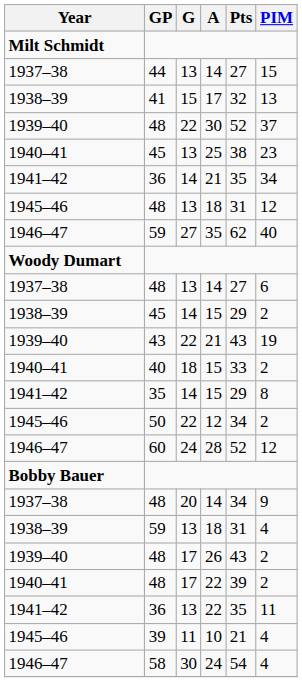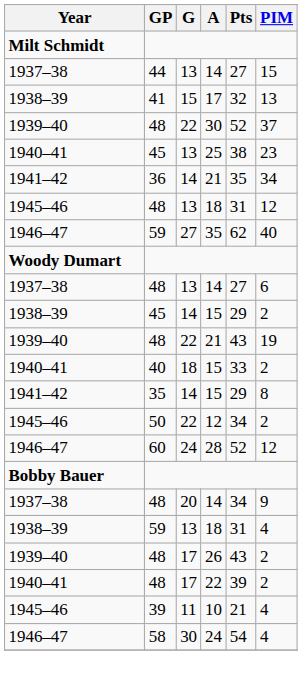1939–40 / 21 | GP: 43 -> 48
- row: 1941–42 | 36 | 13 | 22 | 35 | 11
